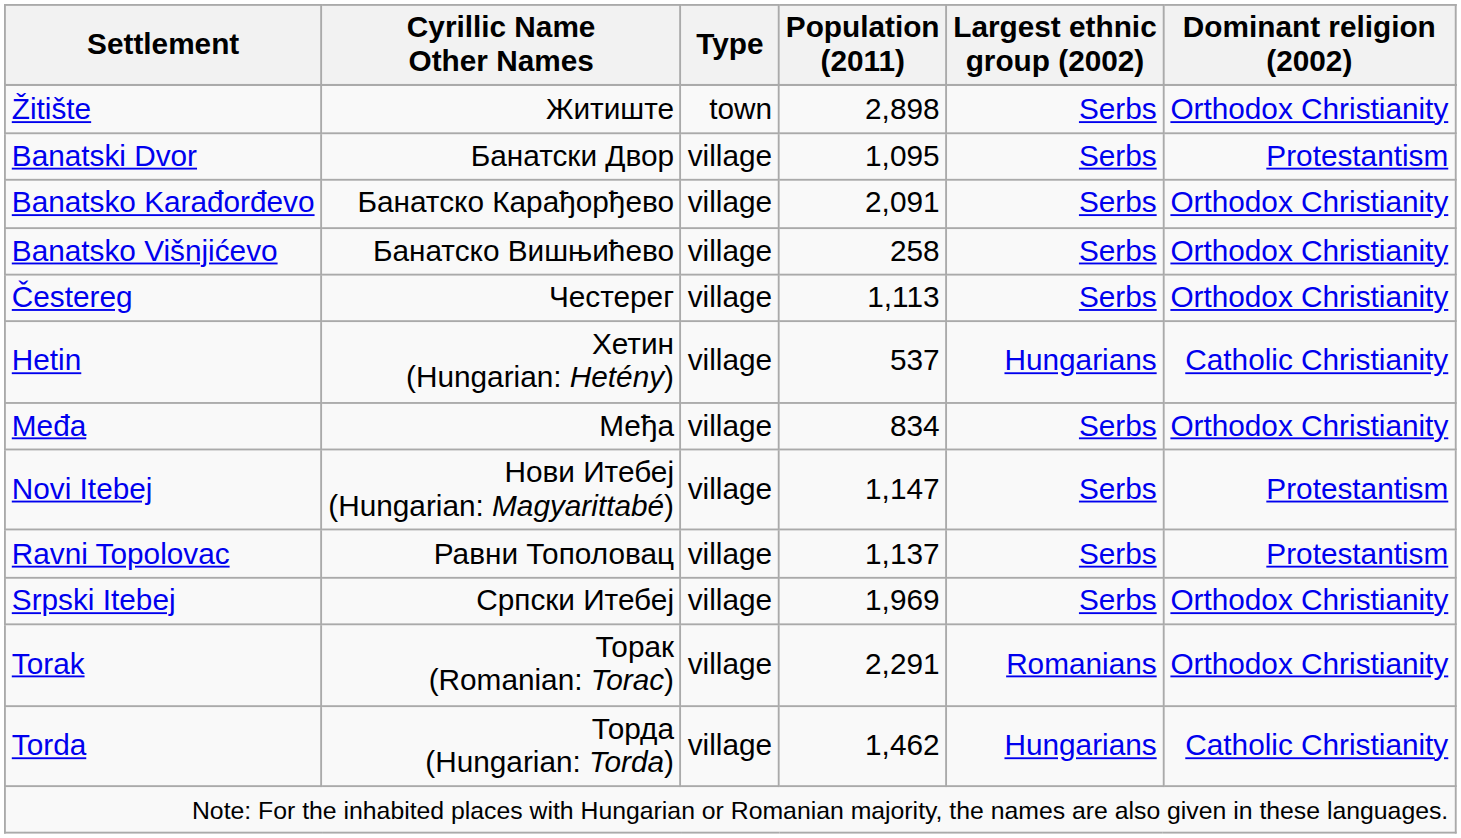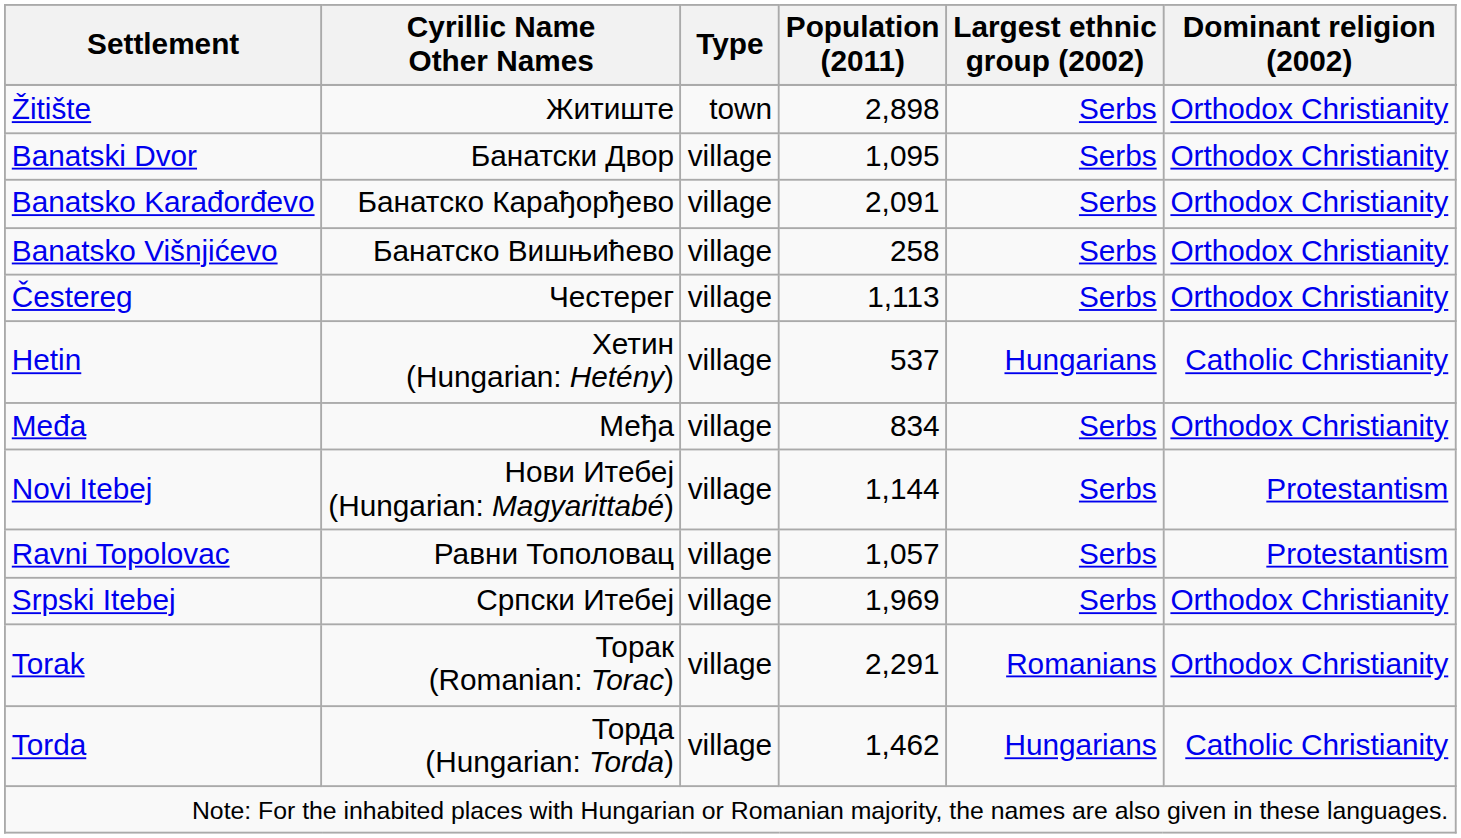Banatski Dvor | Dominant religion (2002): Protestantism -> Orthodox Christianity
Novi Itebej | Population (2011): 1,147 -> 1,144
Ravni Topolovac | Population (2011): 1,137 -> 1,057
